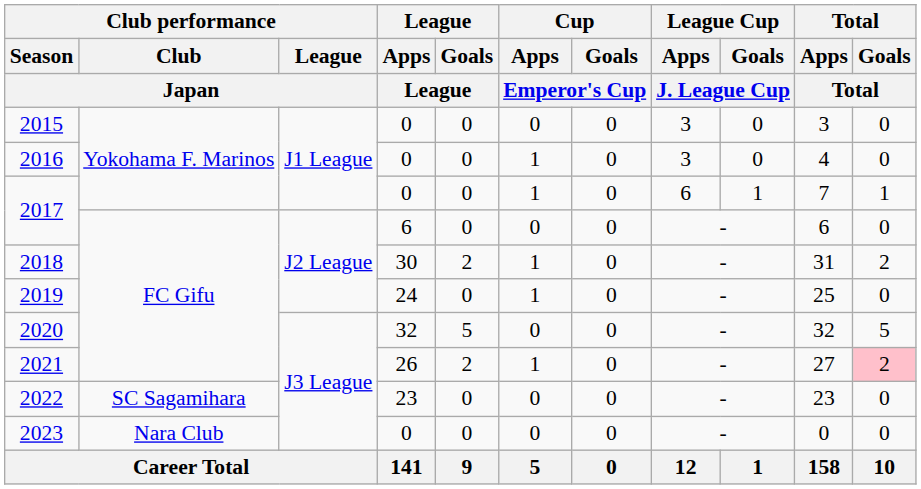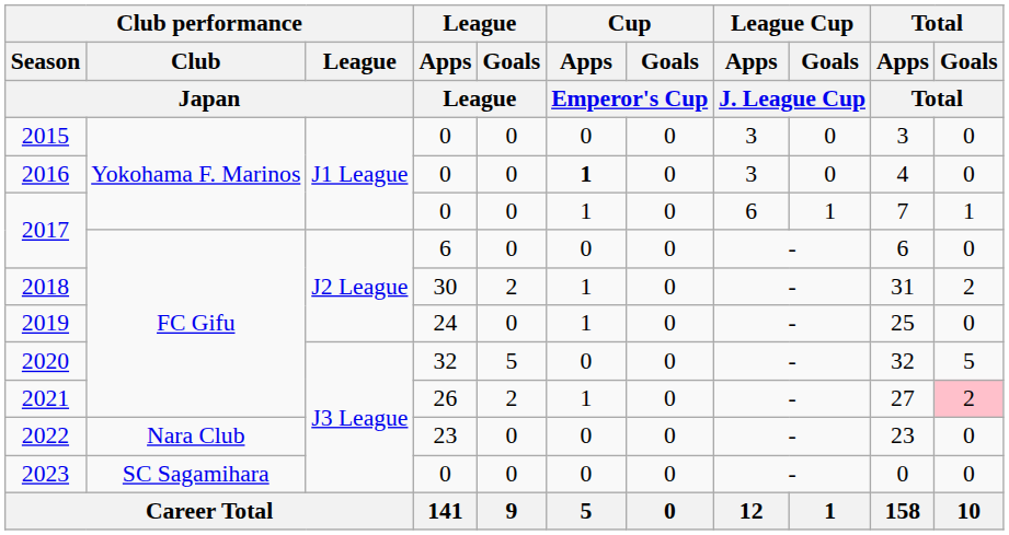2016 | Cup / Apps / Emperor's Cup: normal -> bold
2022 | Club performance / Club / Japan: SC Sagamihara -> Nara Club
2023 | Club performance / Club / Japan: Nara Club -> SC Sagamihara
